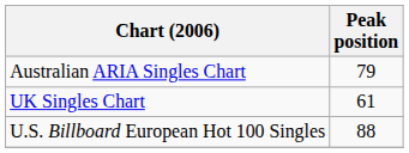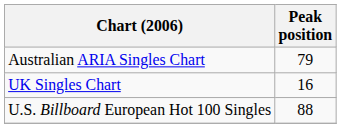UK Singles Chart | Peak position: 61 -> 16
